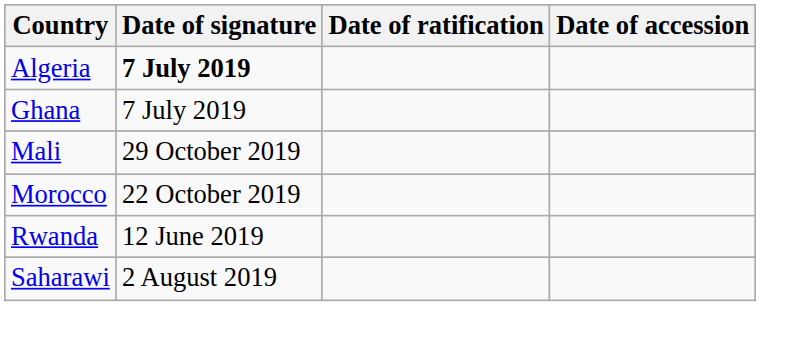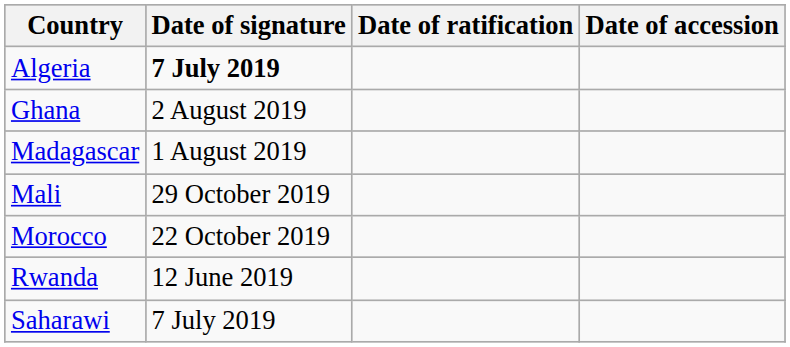Ghana | Date of signature: 7 July 2019 -> 2 August 2019
+ row: Madagascar | 1 August 2019
Saharawi | Date of signature: 2 August 2019 -> 7 July 2019
